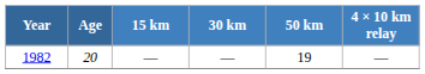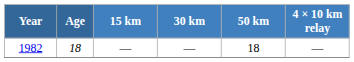1982 | Age: 20 -> 18
1982 | 50 km: 19 -> 18
